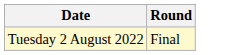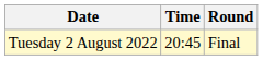+ column: Time | 20:45
